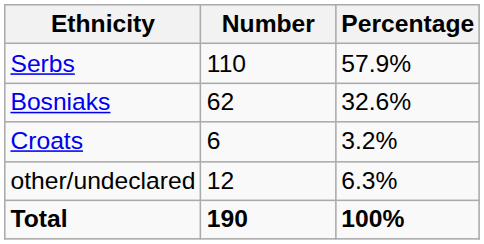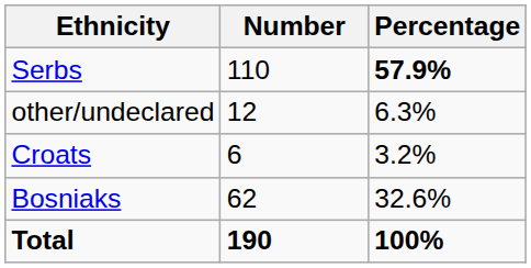Serbs | Percentage: normal -> bold
rows swapped: Bosniaks <-> other/undeclared
